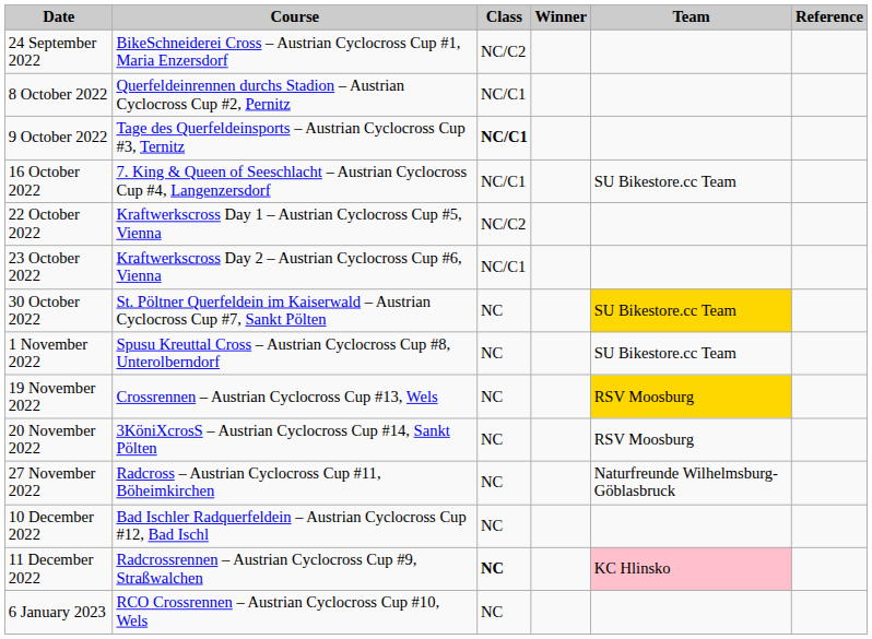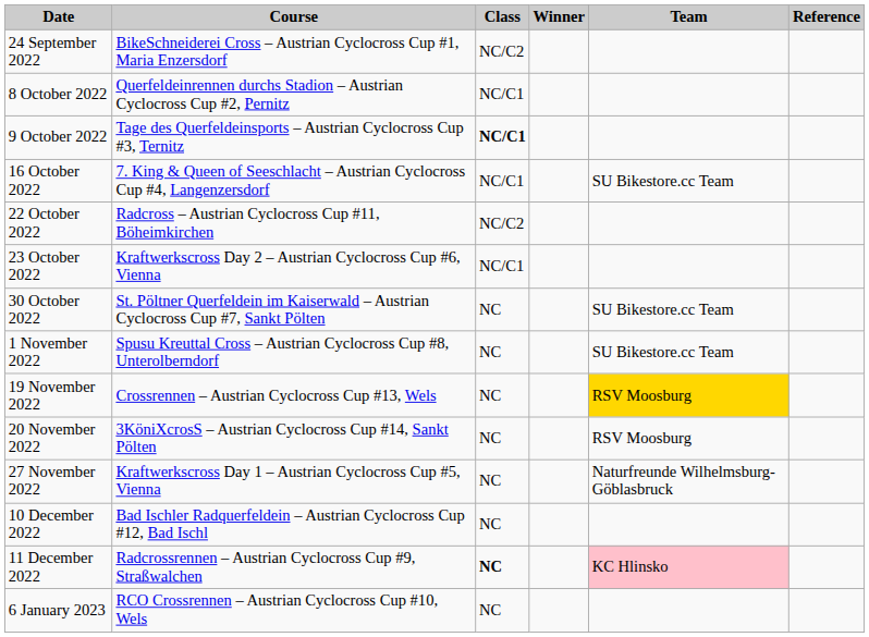22 October 2022 | Course: Kraftwerkscross Day 1 – Austrian Cyclocross Cup #5, Vienna -> Radcross – Austrian Cyclocross Cup #11, Böheimkirchen
30 October 2022 | Team: gold background -> no background
27 November 2022 | Course: Radcross – Austrian Cyclocross Cup #11, Böheimkirchen -> Kraftwerkscross Day 1 – Austrian Cyclocross Cup #5, Vienna
